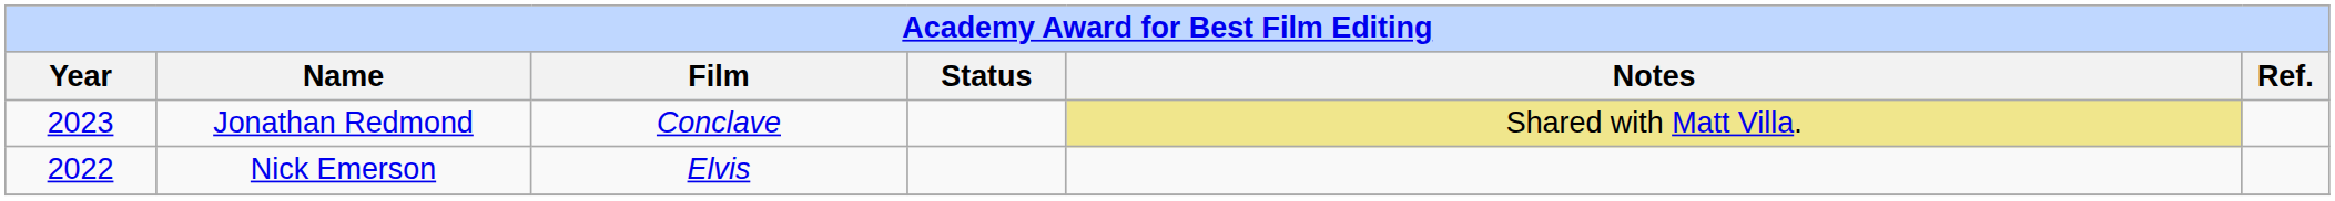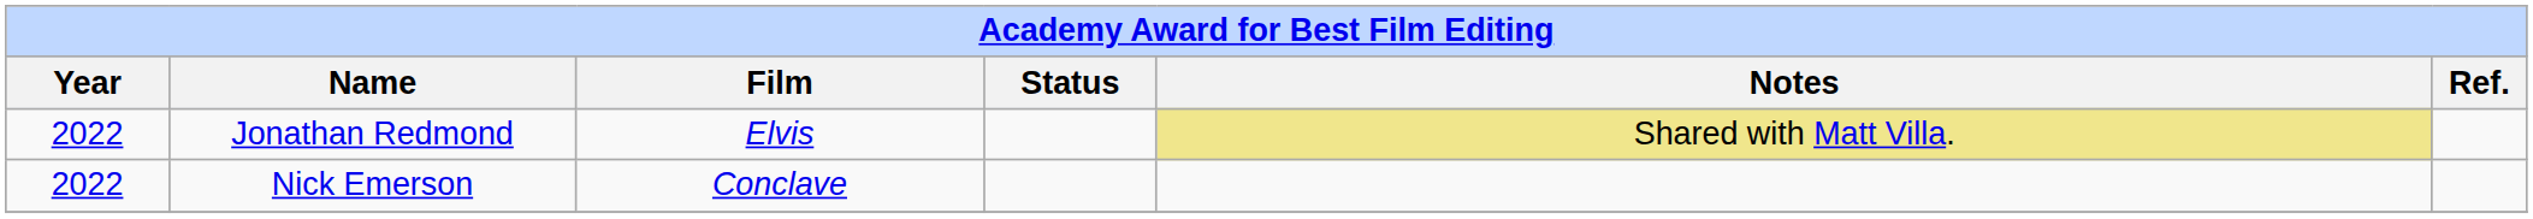Jonathan Redmond | Year: 2023 -> 2022
Jonathan Redmond | Film: Conclave -> Elvis
Nick Emerson | Film: Elvis -> Conclave
